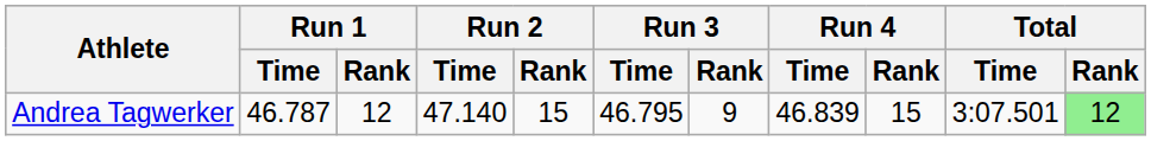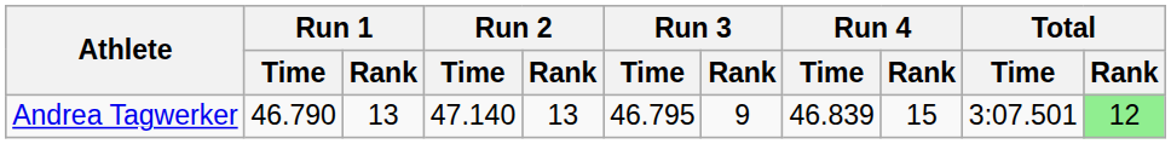Andrea Tagwerker | Run 1 / Time: 46.787 -> 46.790
Andrea Tagwerker | Run 1 / Rank: 12 -> 13
Andrea Tagwerker | Run 2 / Rank: 15 -> 13
